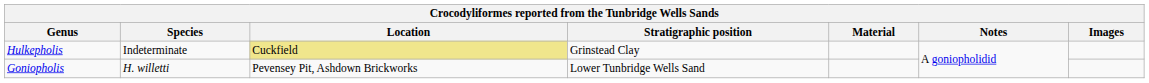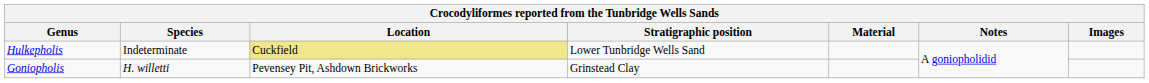Hulkepholis | Stratigraphic position: Grinstead Clay -> Lower Tunbridge Wells Sand
Goniopholis | Stratigraphic position: Lower Tunbridge Wells Sand -> Grinstead Clay
